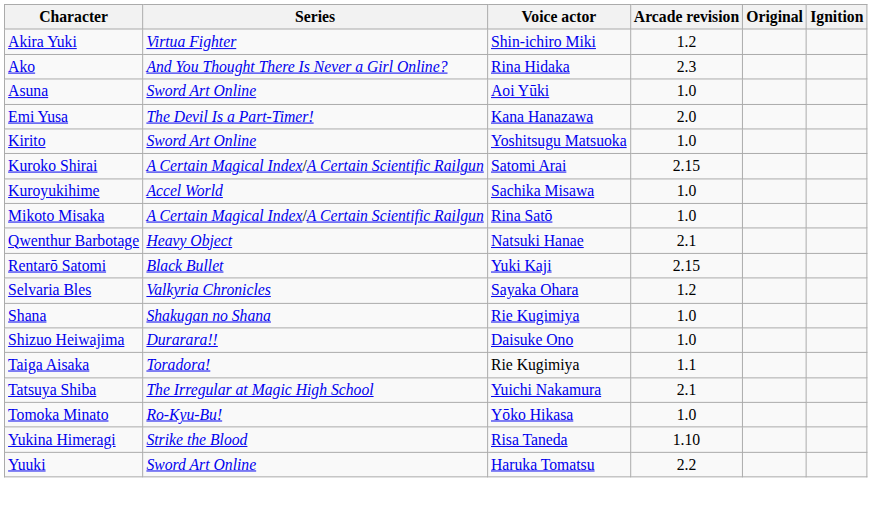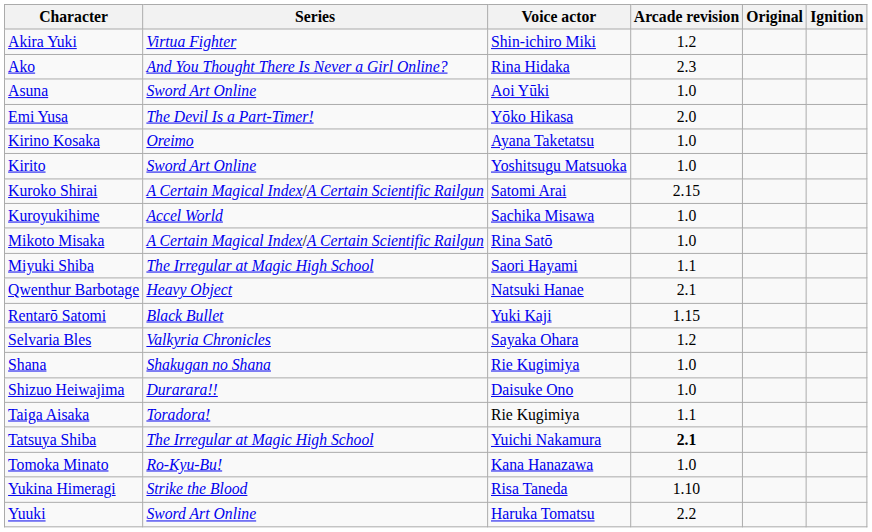Emi Yusa | Voice actor: Kana Hanazawa -> Yōko Hikasa
+ row: Kirino Kosaka | Oreimo | Ayana Taketatsu | 1.0
+ row: Miyuki Shiba | The Irregular at Magic High School | Saori Hayami | 1.1
Rentarō Satomi | Arcade revision: 2.15 -> 1.15
Tatsuya Shiba | Arcade revision: normal -> bold
Tomoka Minato | Voice actor: Yōko Hikasa -> Kana Hanazawa
